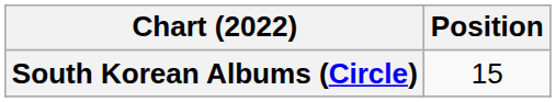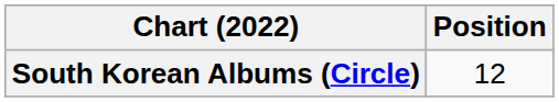South Korean Albums (Circle) | Position: 15 -> 12
